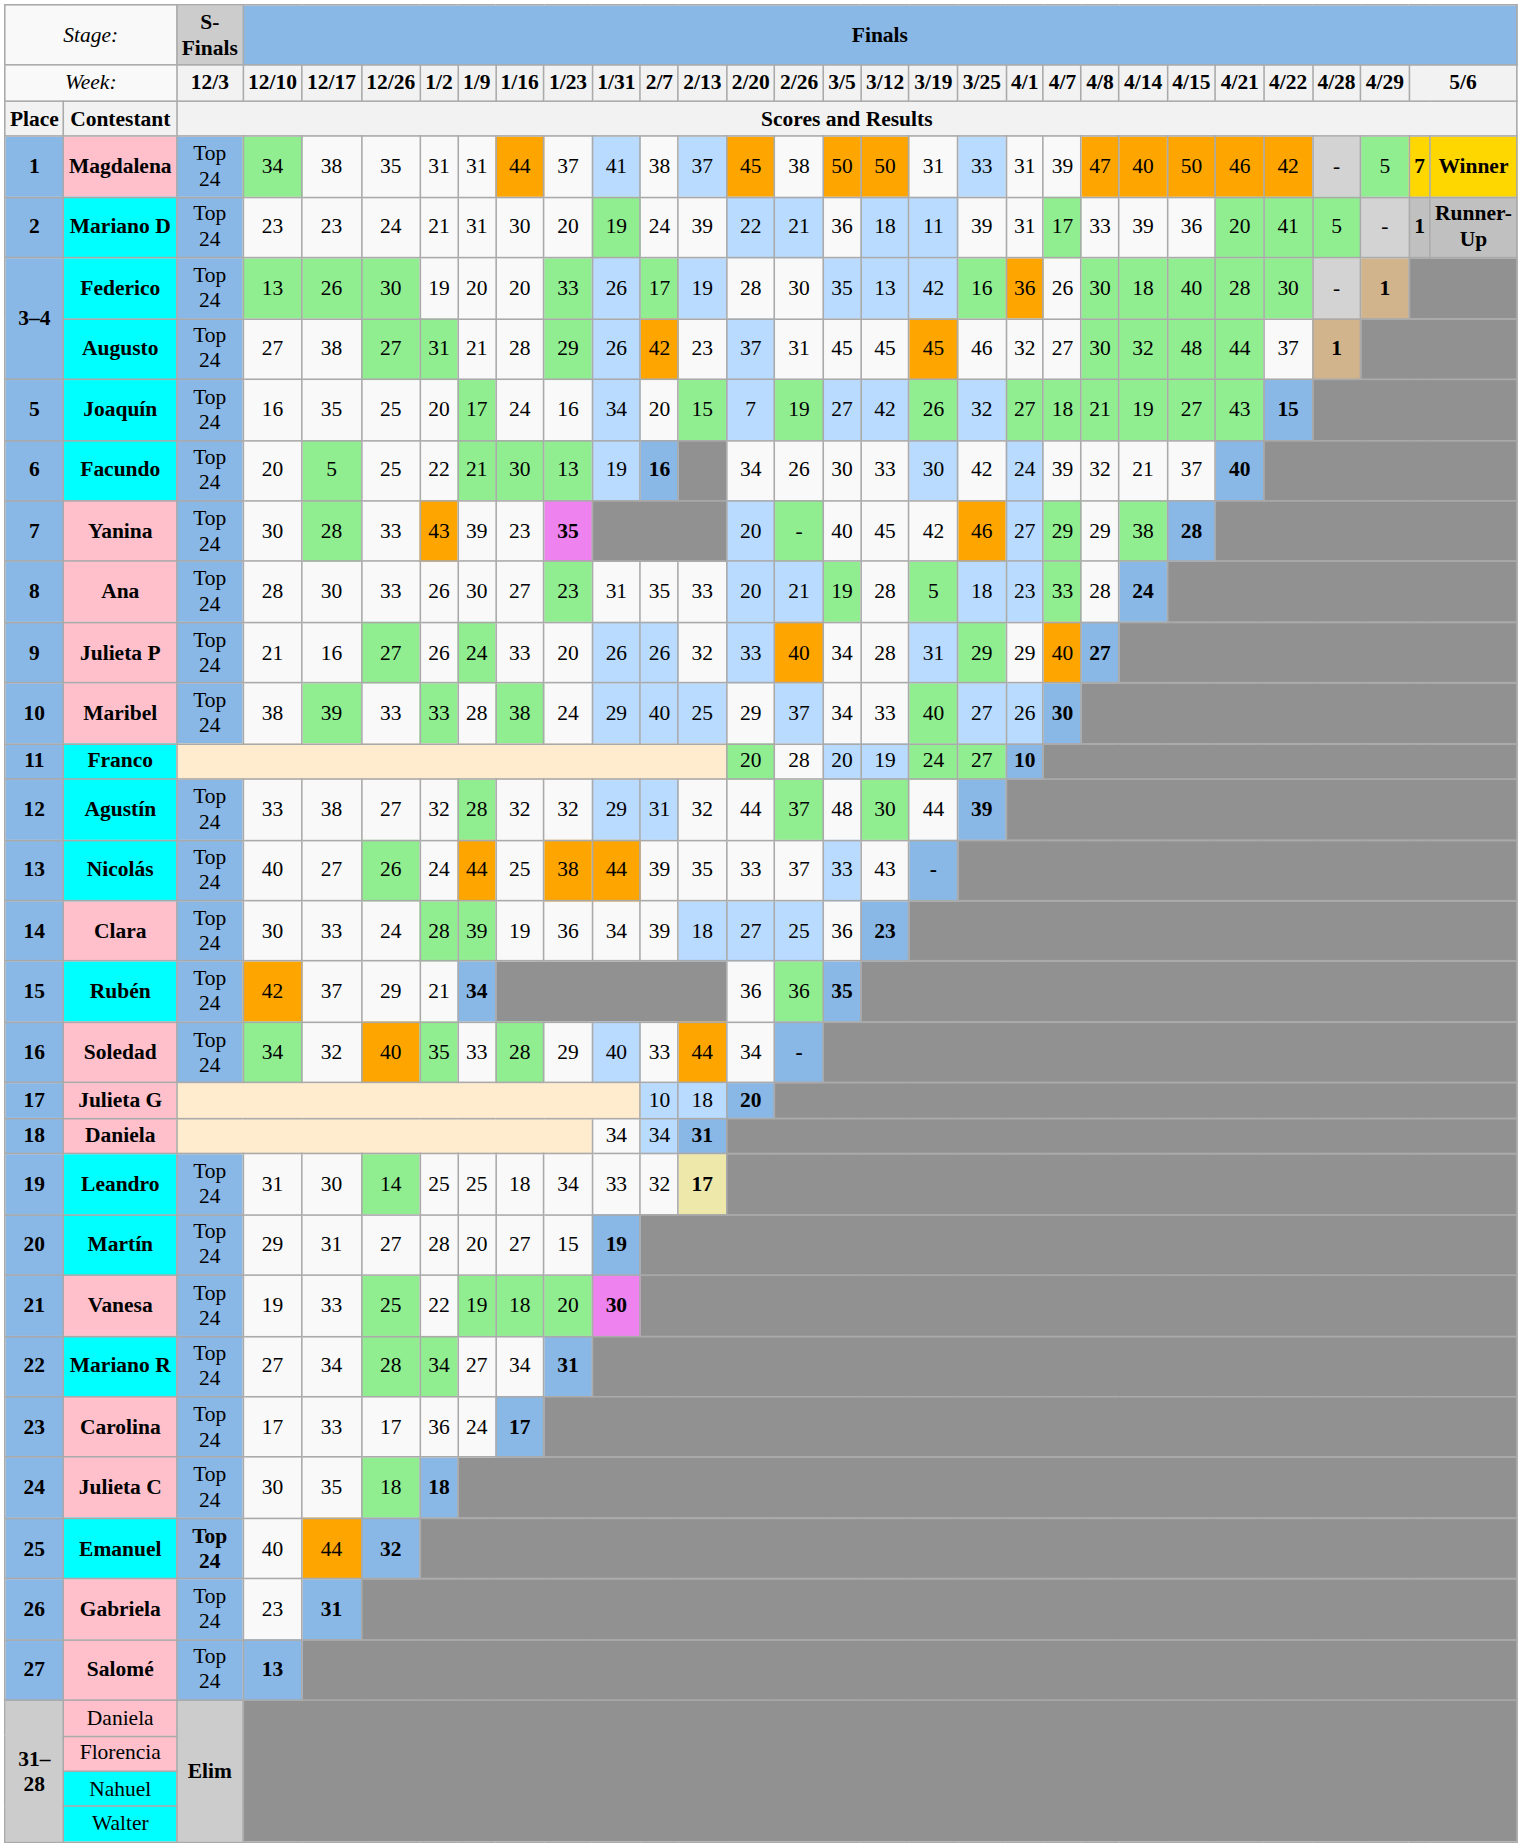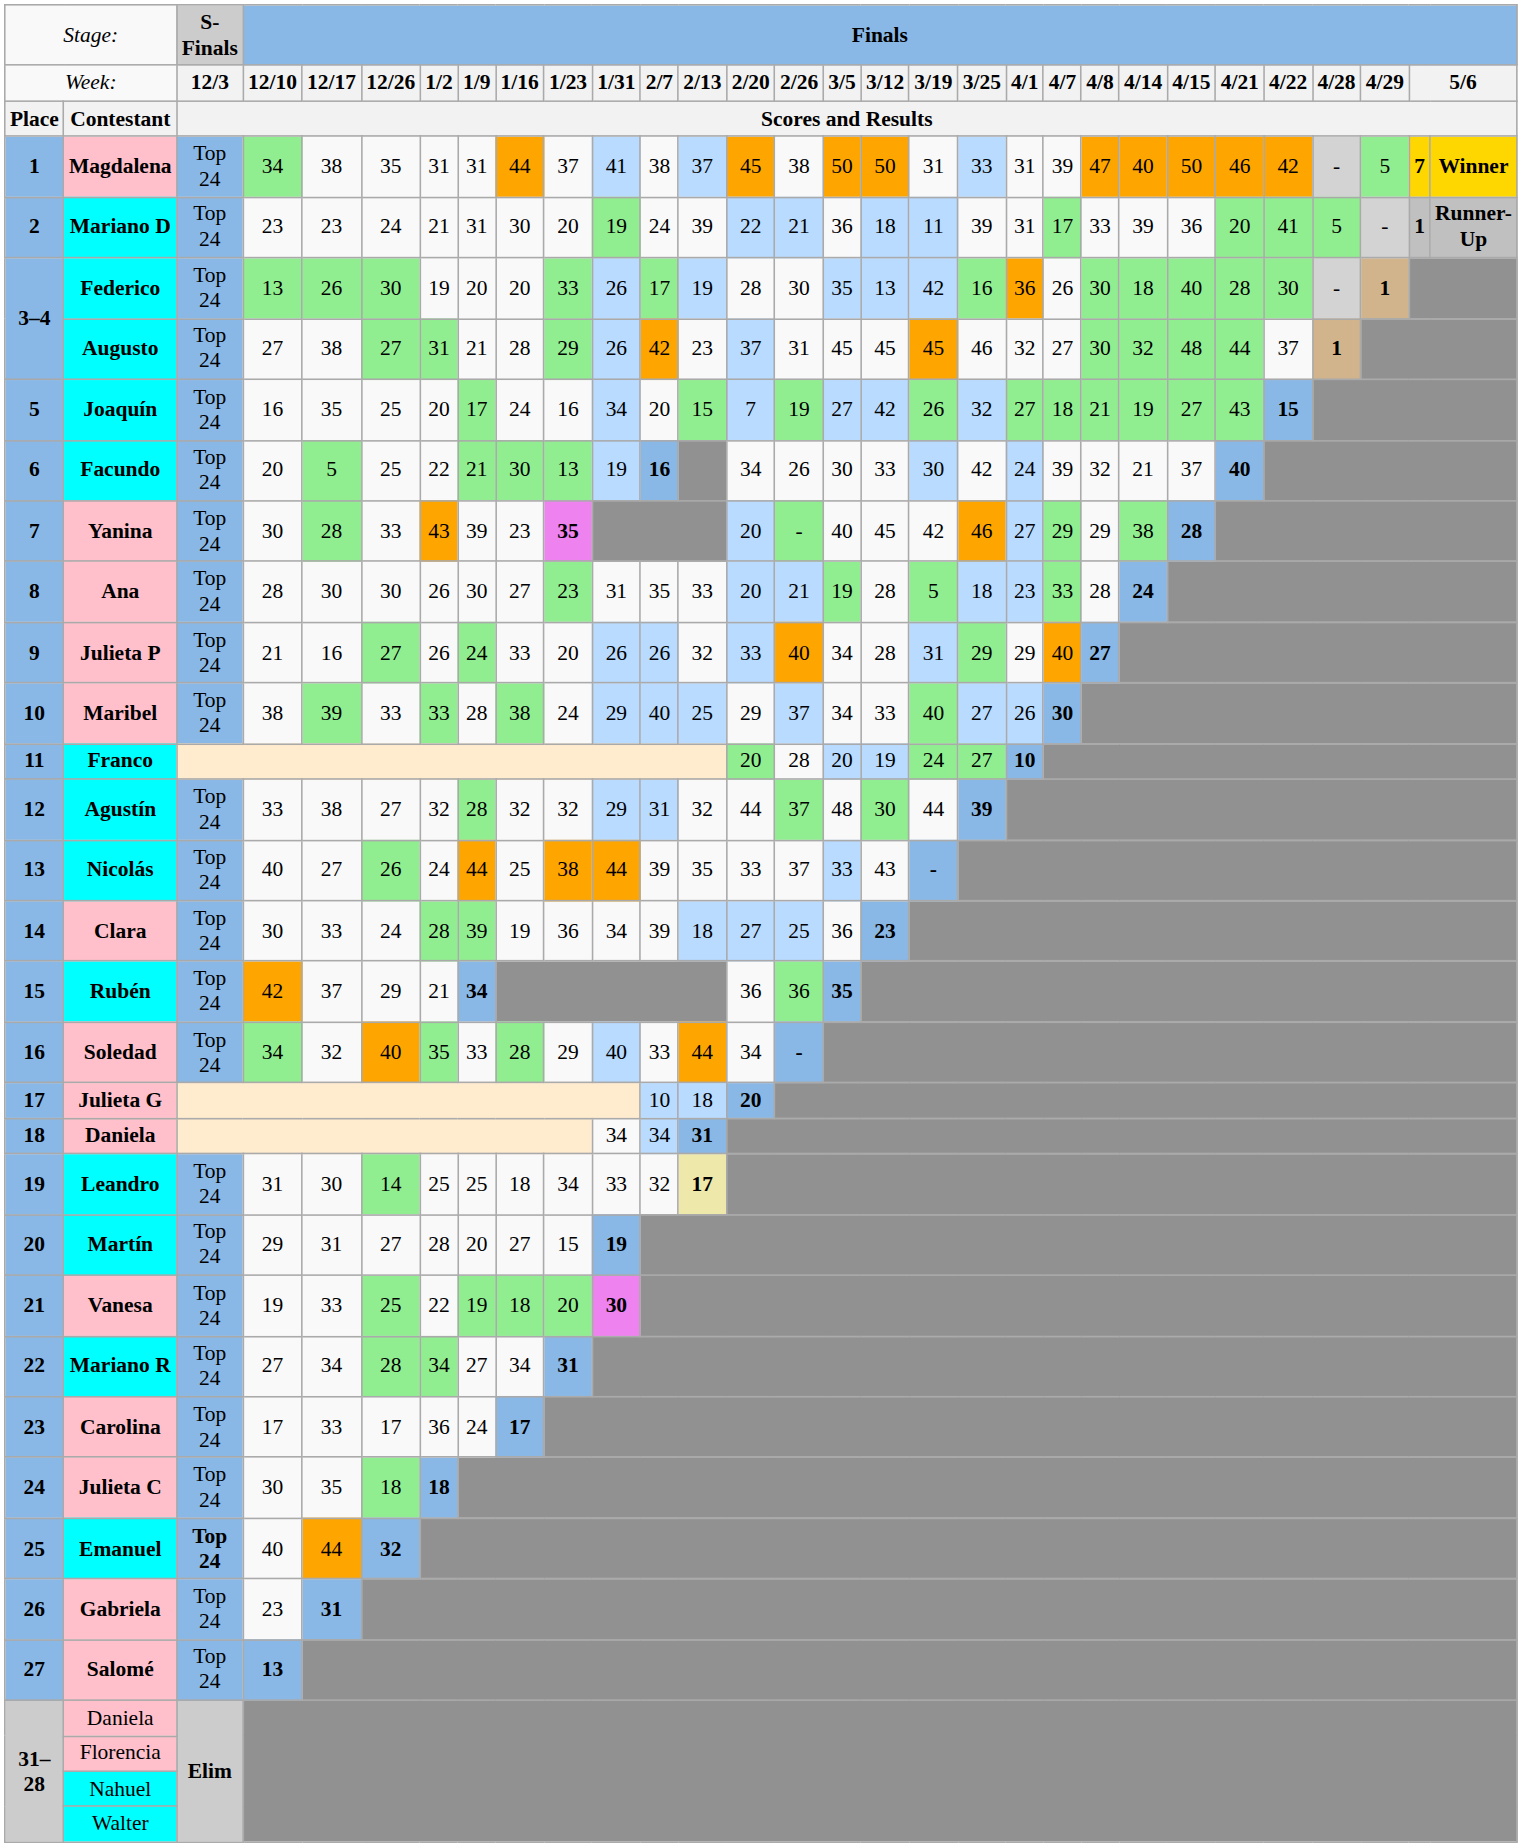Ana | column 6: 33 -> 30
